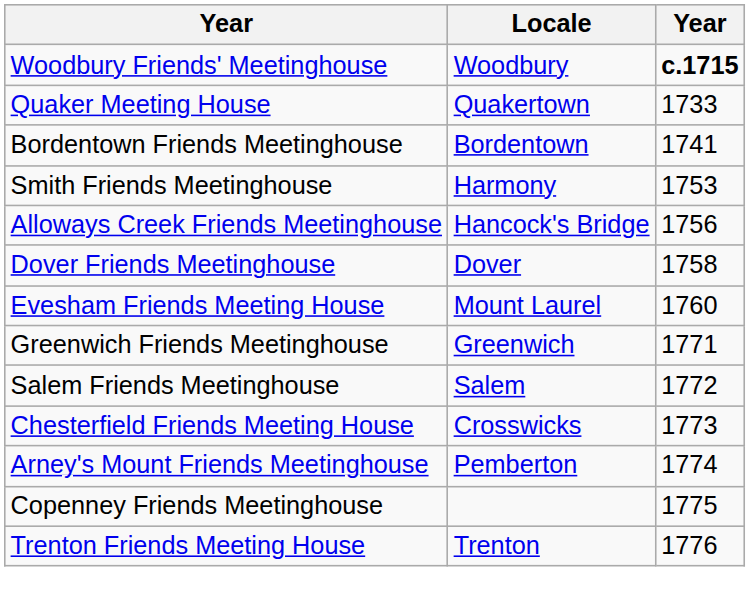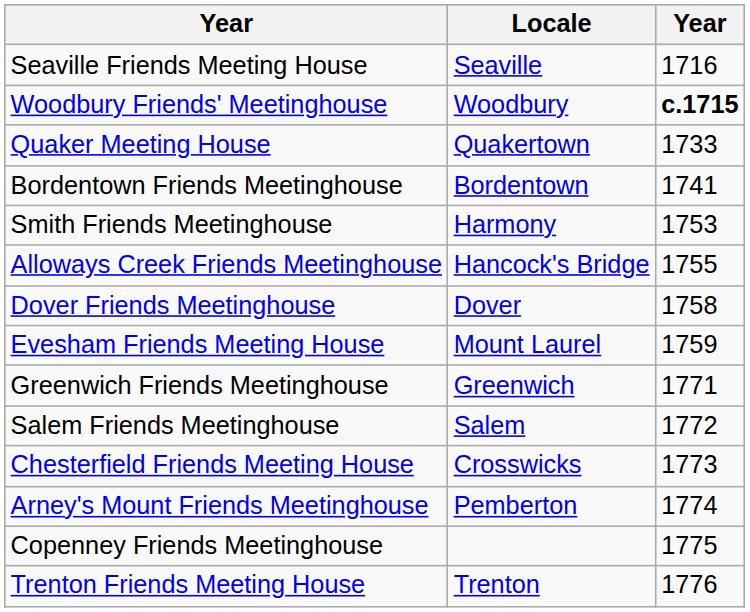+ row: Seaville Friends Meeting House | Seaville | 1716
Alloways Creek Friends Meetinghouse | column 3: 1756 -> 1755
Evesham Friends Meeting House | column 3: 1760 -> 1759
